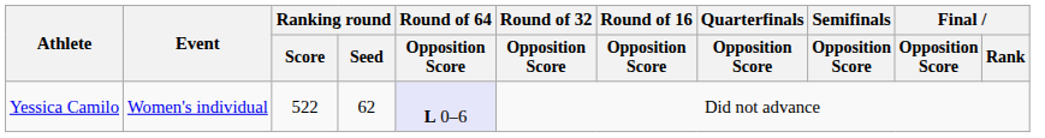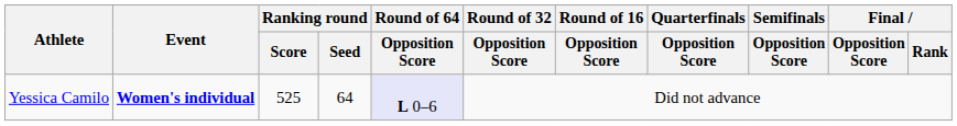Yessica Camilo | Event: normal -> bold
Yessica Camilo | Ranking round / Score: 522 -> 525
Yessica Camilo | Ranking round / Seed: 62 -> 64
